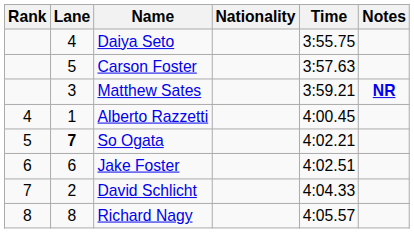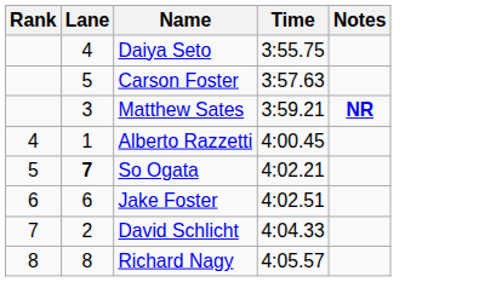- column: Nationality
